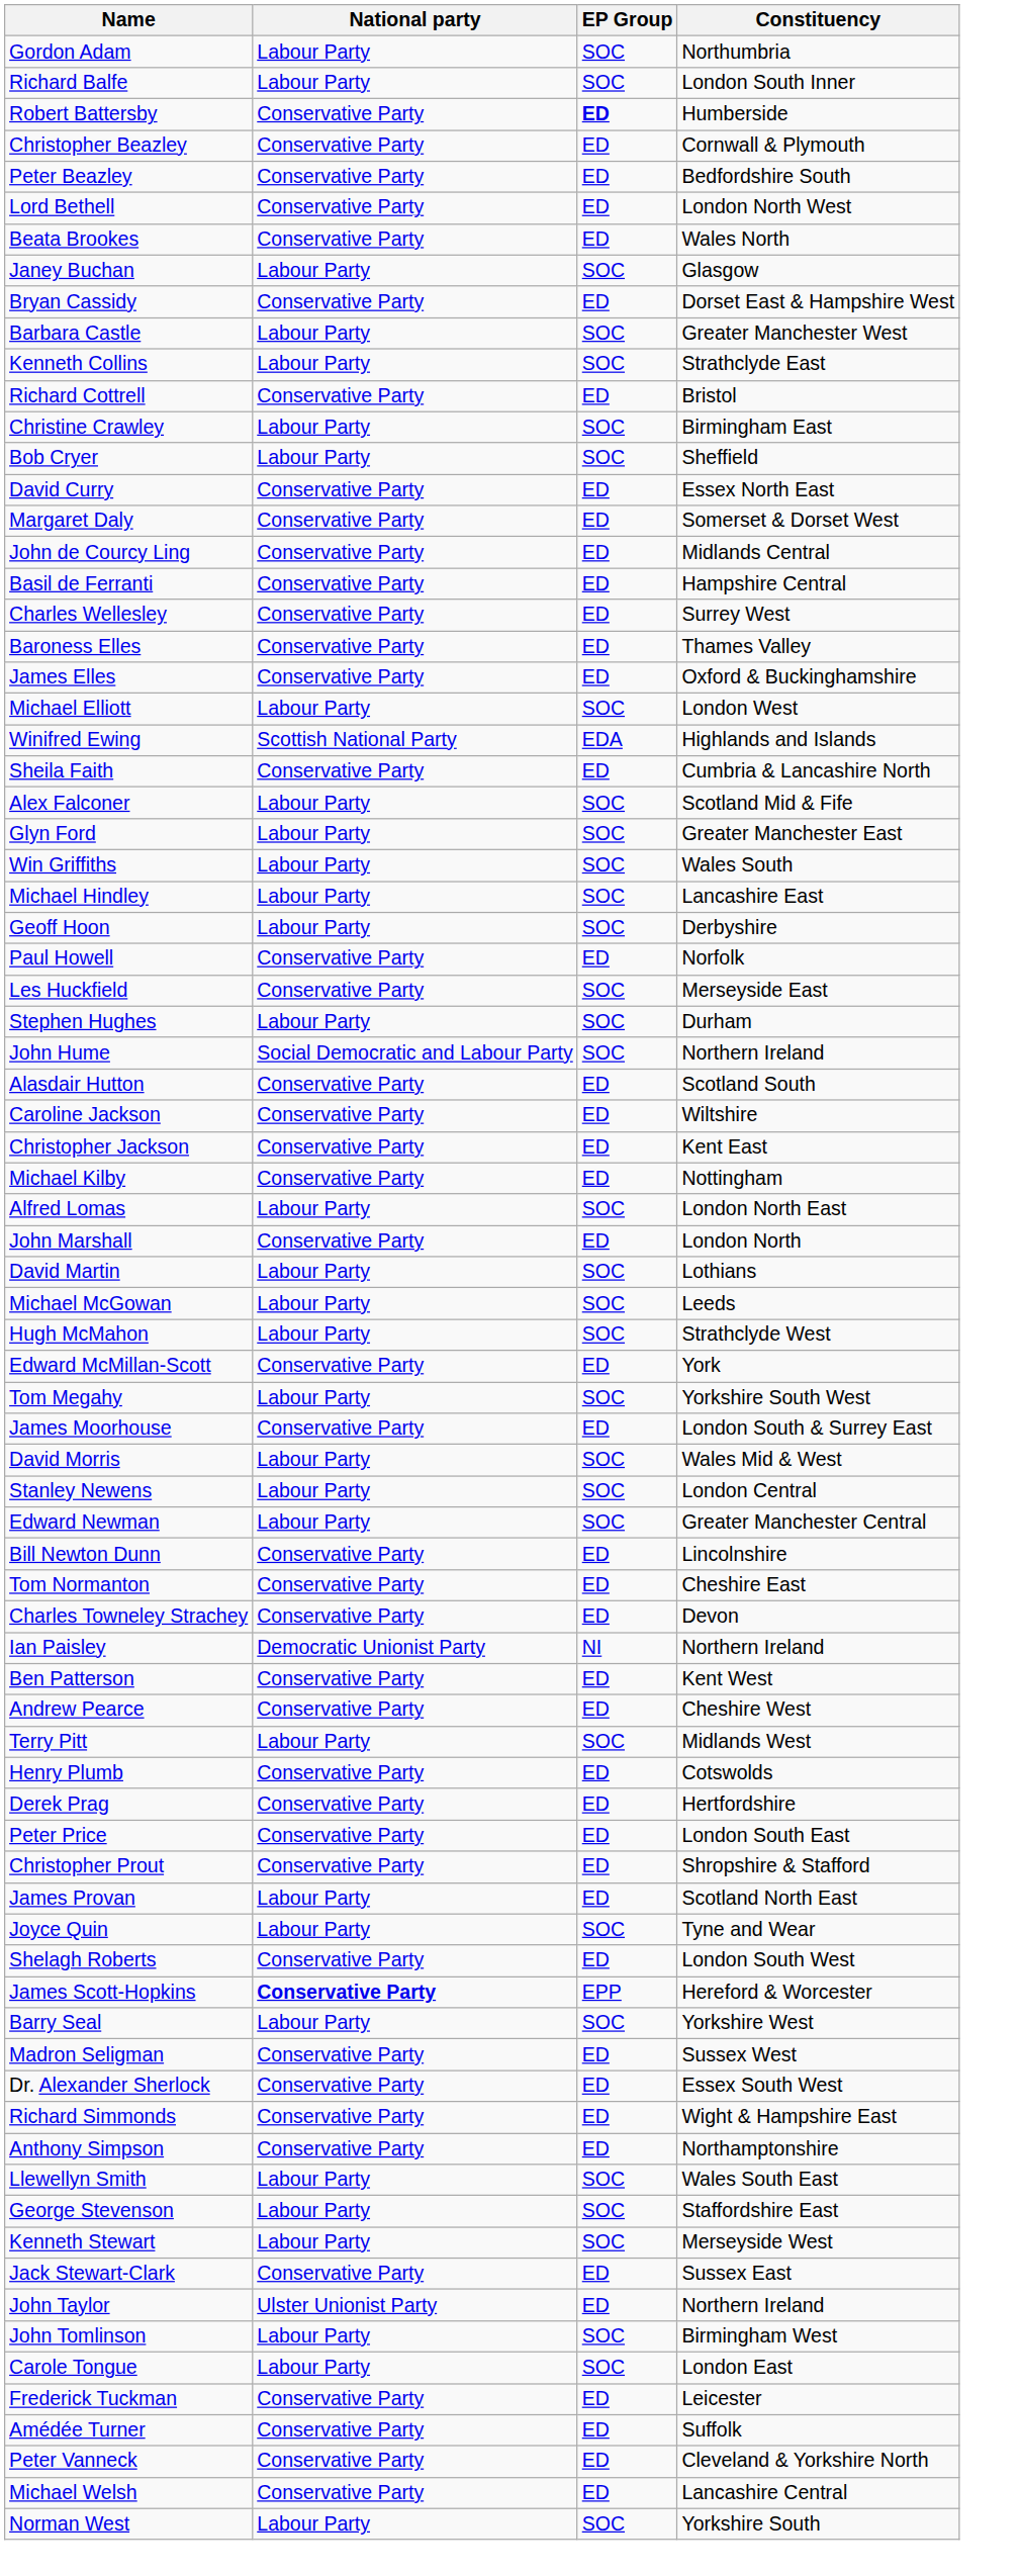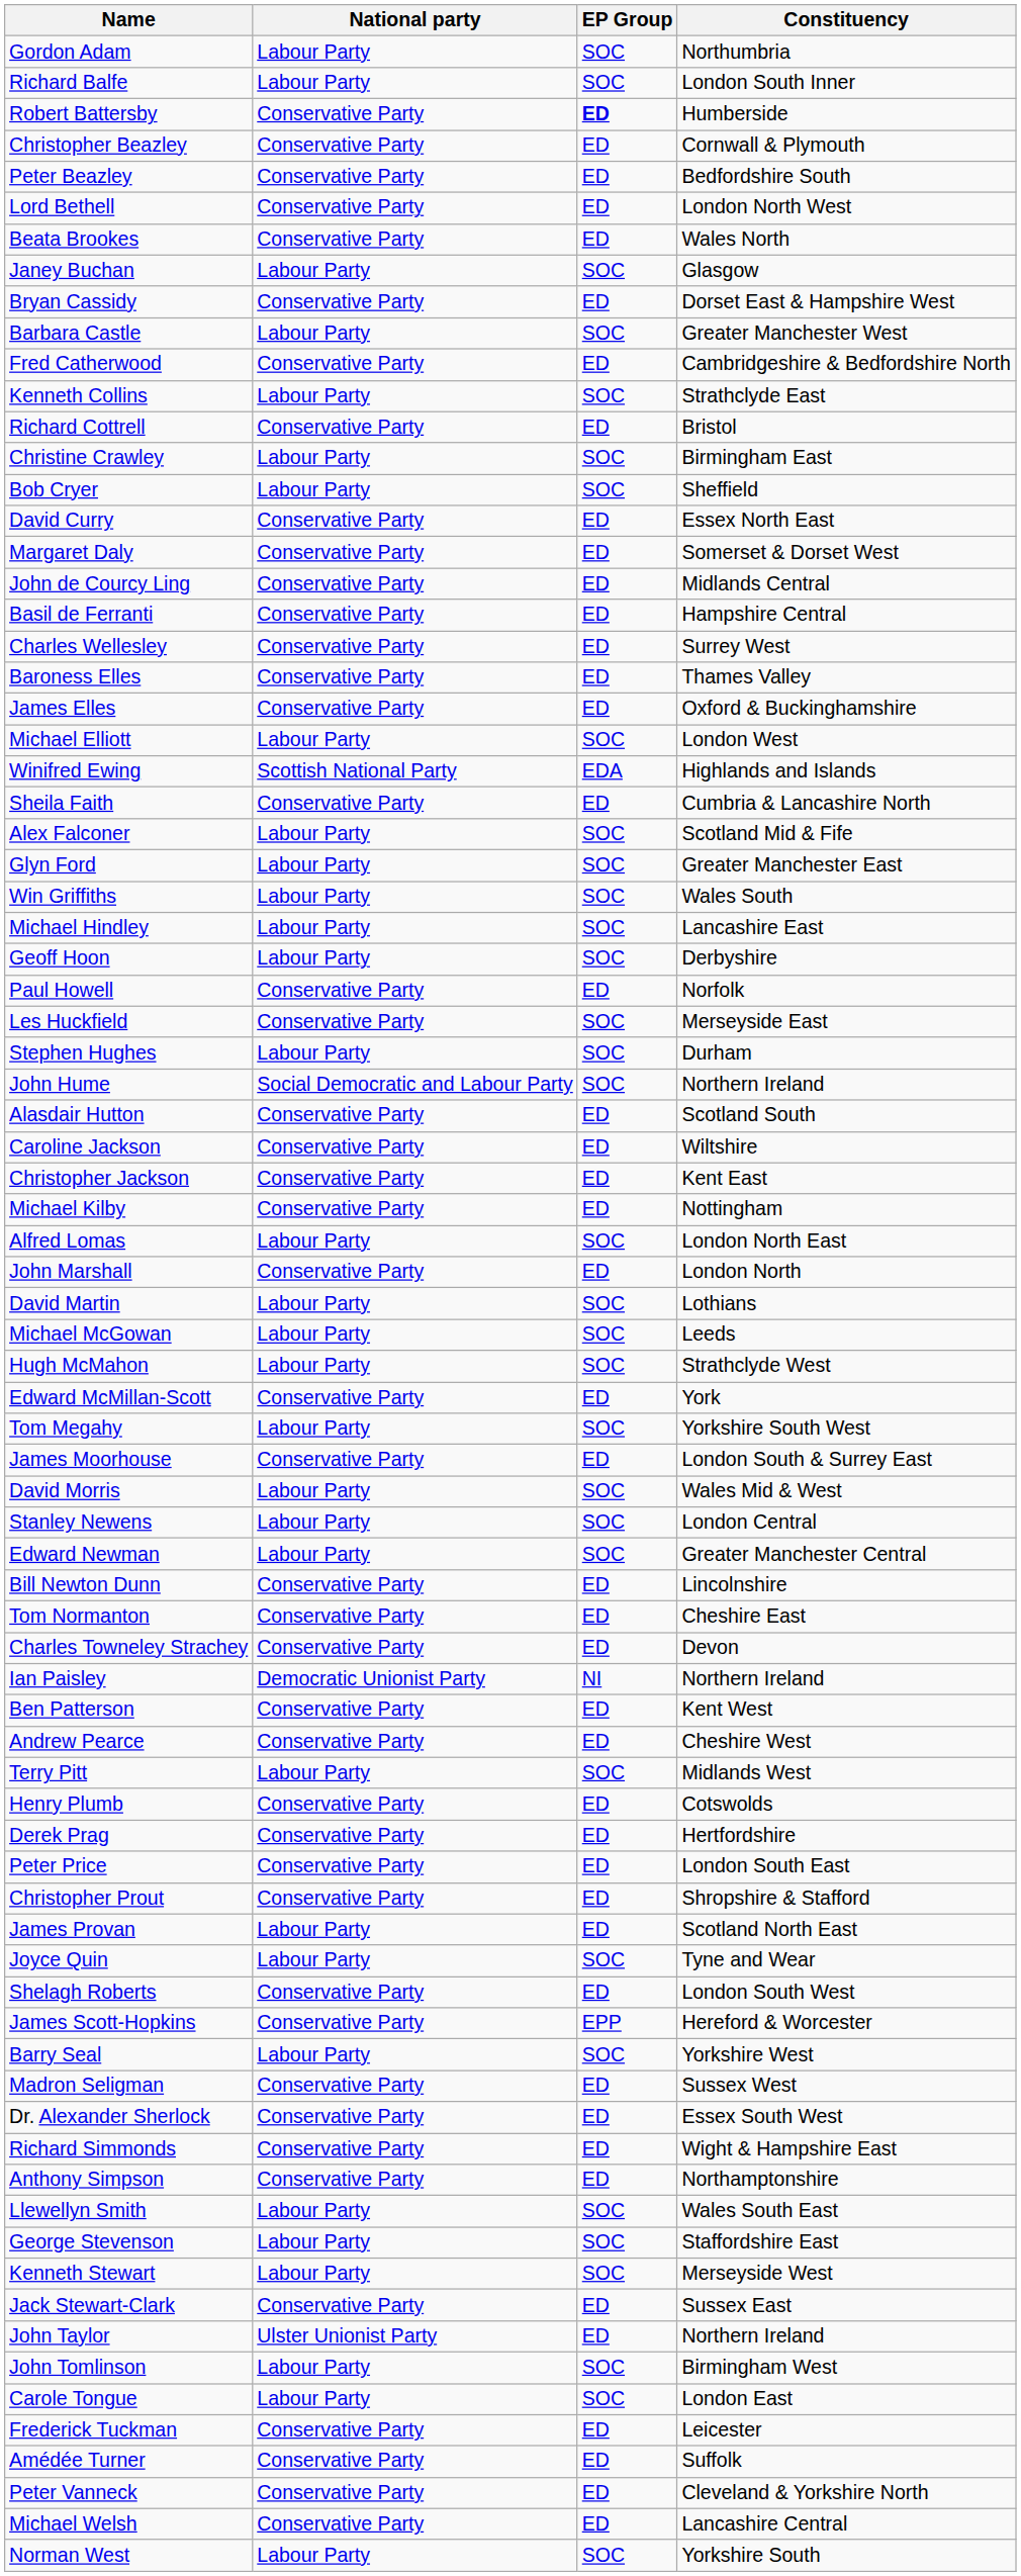+ row: Fred Catherwood | Conservative Party | ED | Cambridgeshire & Bedfordshire North
James Scott-Hopkins | National party: bold -> normal
